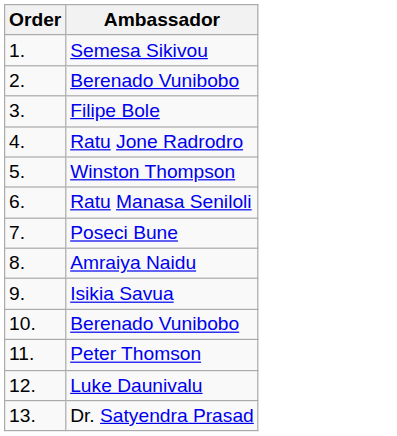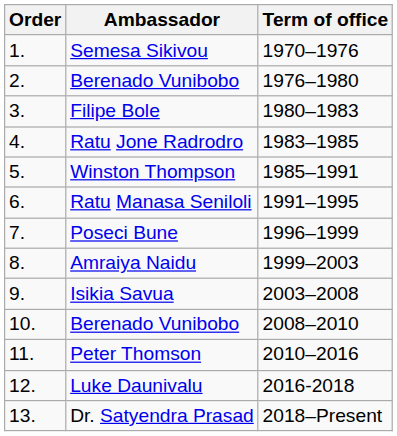+ column: Term of office | 1970–1976 | 1976–1980 | 1980–1983 | 1983–1985 | 1985–1991 | 1991–1995 | 1996–1999 | 1999–2003 | 2003–2008 | 2008–2010 | 2010–2016 | 2016-2018 | 2018–Present
